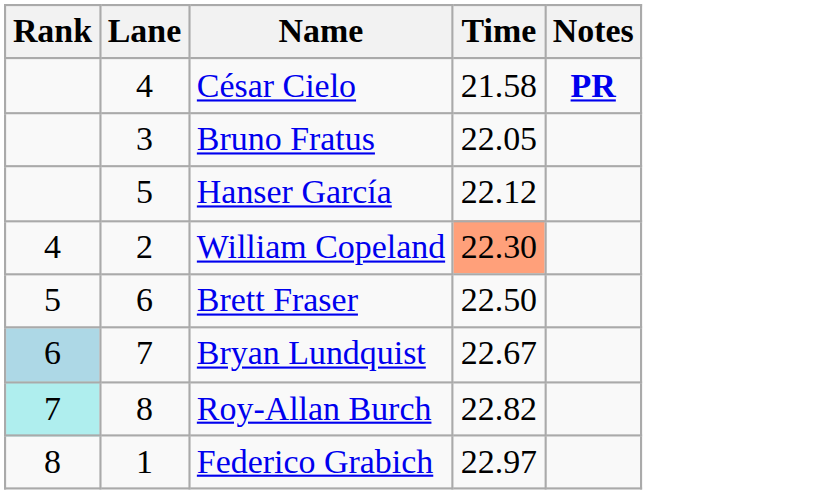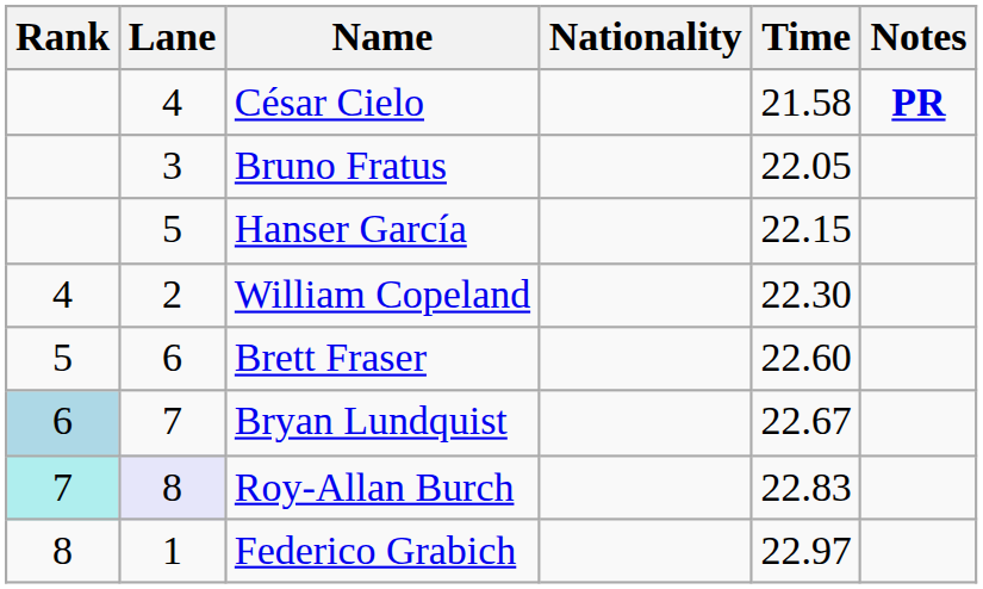+ column: Nationality
Hanser García | Time: 22.12 -> 22.15
William Copeland | Time: lightsalmon background -> no background
Brett Fraser | Time: 22.50 -> 22.60
Roy-Allan Burch | Lane: no background -> lavender background
Roy-Allan Burch | Time: 22.82 -> 22.83
